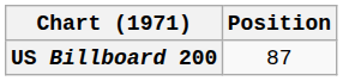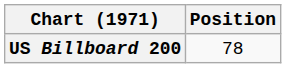US Billboard 200 | Position: 87 -> 78
